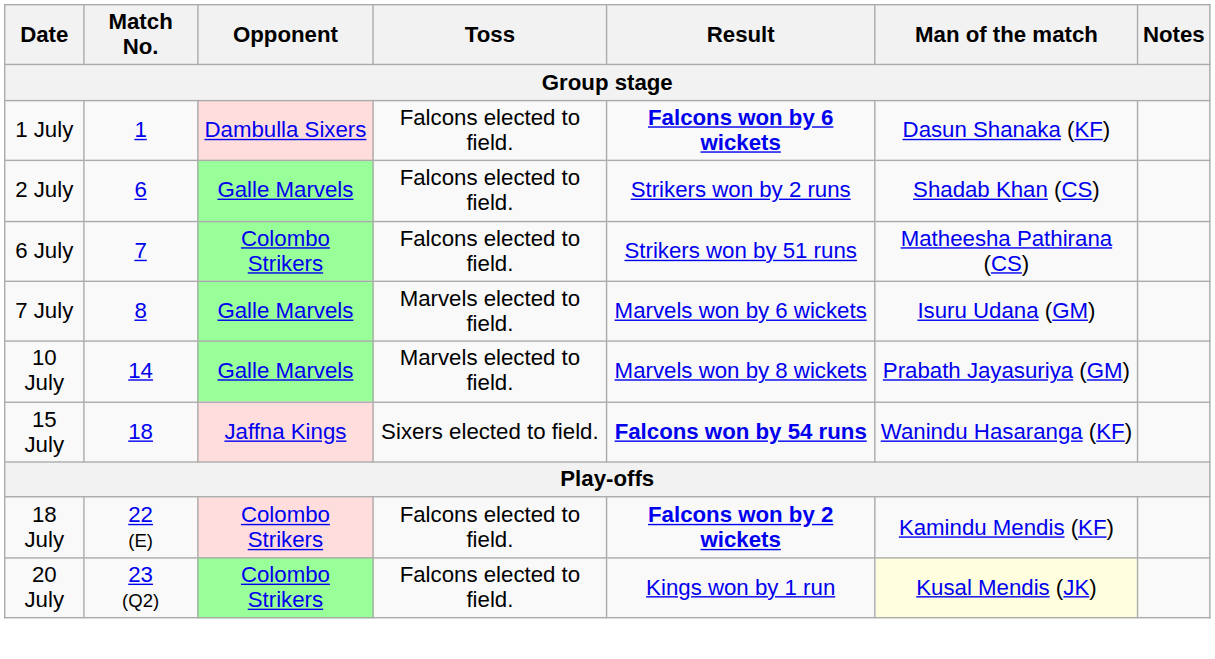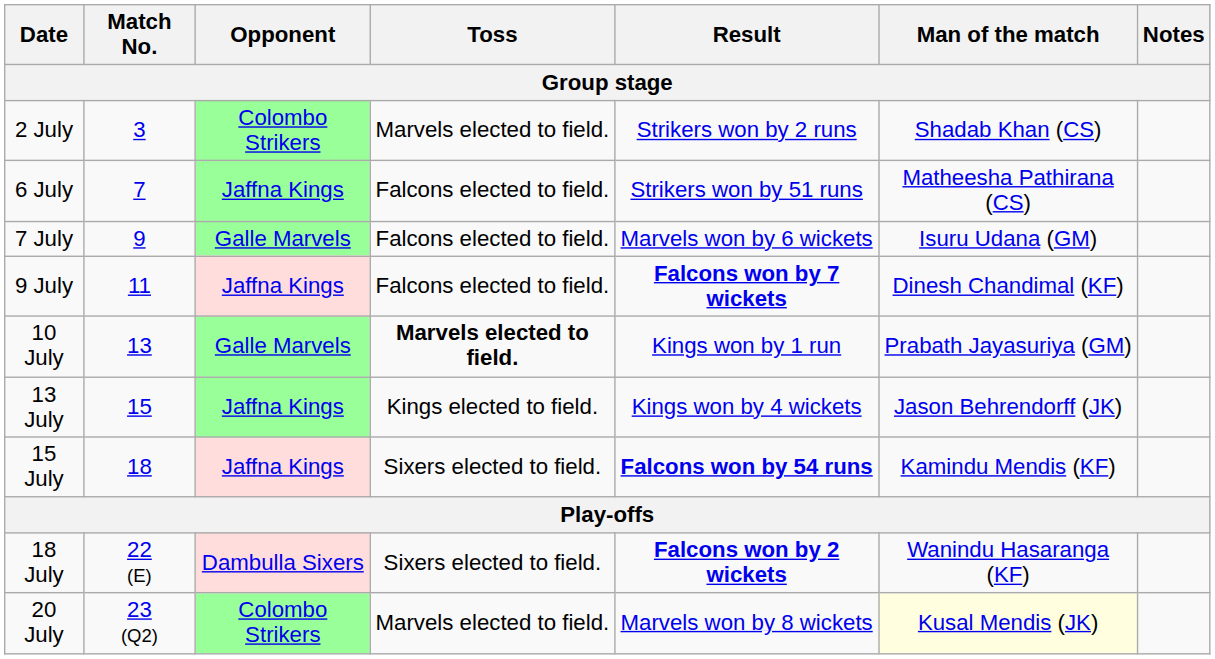- row: 1 July | 1 | Dambulla Sixers | Falcons elected to field. | Falcons won by 6 wickets | Dasun Shanaka (KF)
2 July | Match No.: 6 -> 3
2 July | Opponent: Galle Marvels -> Colombo Strikers
2 July | Toss: Falcons elected to field. -> Marvels elected to field.
6 July | Opponent: Colombo Strikers -> Jaffna Kings
7 July | Match No.: 8 -> 9
7 July | Toss: Marvels elected to field. -> Falcons elected to field.
+ row: 9 July | 11 | Jaffna Kings | Falcons elected to field. | Falcons won by 7 wickets | Dinesh Chandimal (KF)
10 July | Match No.: 14 -> 13
10 July | Toss: normal -> bold
10 July | Result: Marvels won by 8 wickets -> Kings won by 1 run
+ row: 13 July | 15 | Jaffna Kings | Kings elected to field. | Kings won by 4 wickets | Jason Behrendorff (JK)
15 July | Man of the match: Wanindu Hasaranga (KF) -> Kamindu Mendis (KF)
18 July | Opponent: Colombo Strikers -> Dambulla Sixers
18 July | Toss: Falcons elected to field. -> Sixers elected to field.
18 July | Man of the match: Kamindu Mendis (KF) -> Wanindu Hasaranga (KF)
20 July | Toss: Falcons elected to field. -> Marvels elected to field.
20 July | Result: Kings won by 1 run -> Marvels won by 8 wickets
